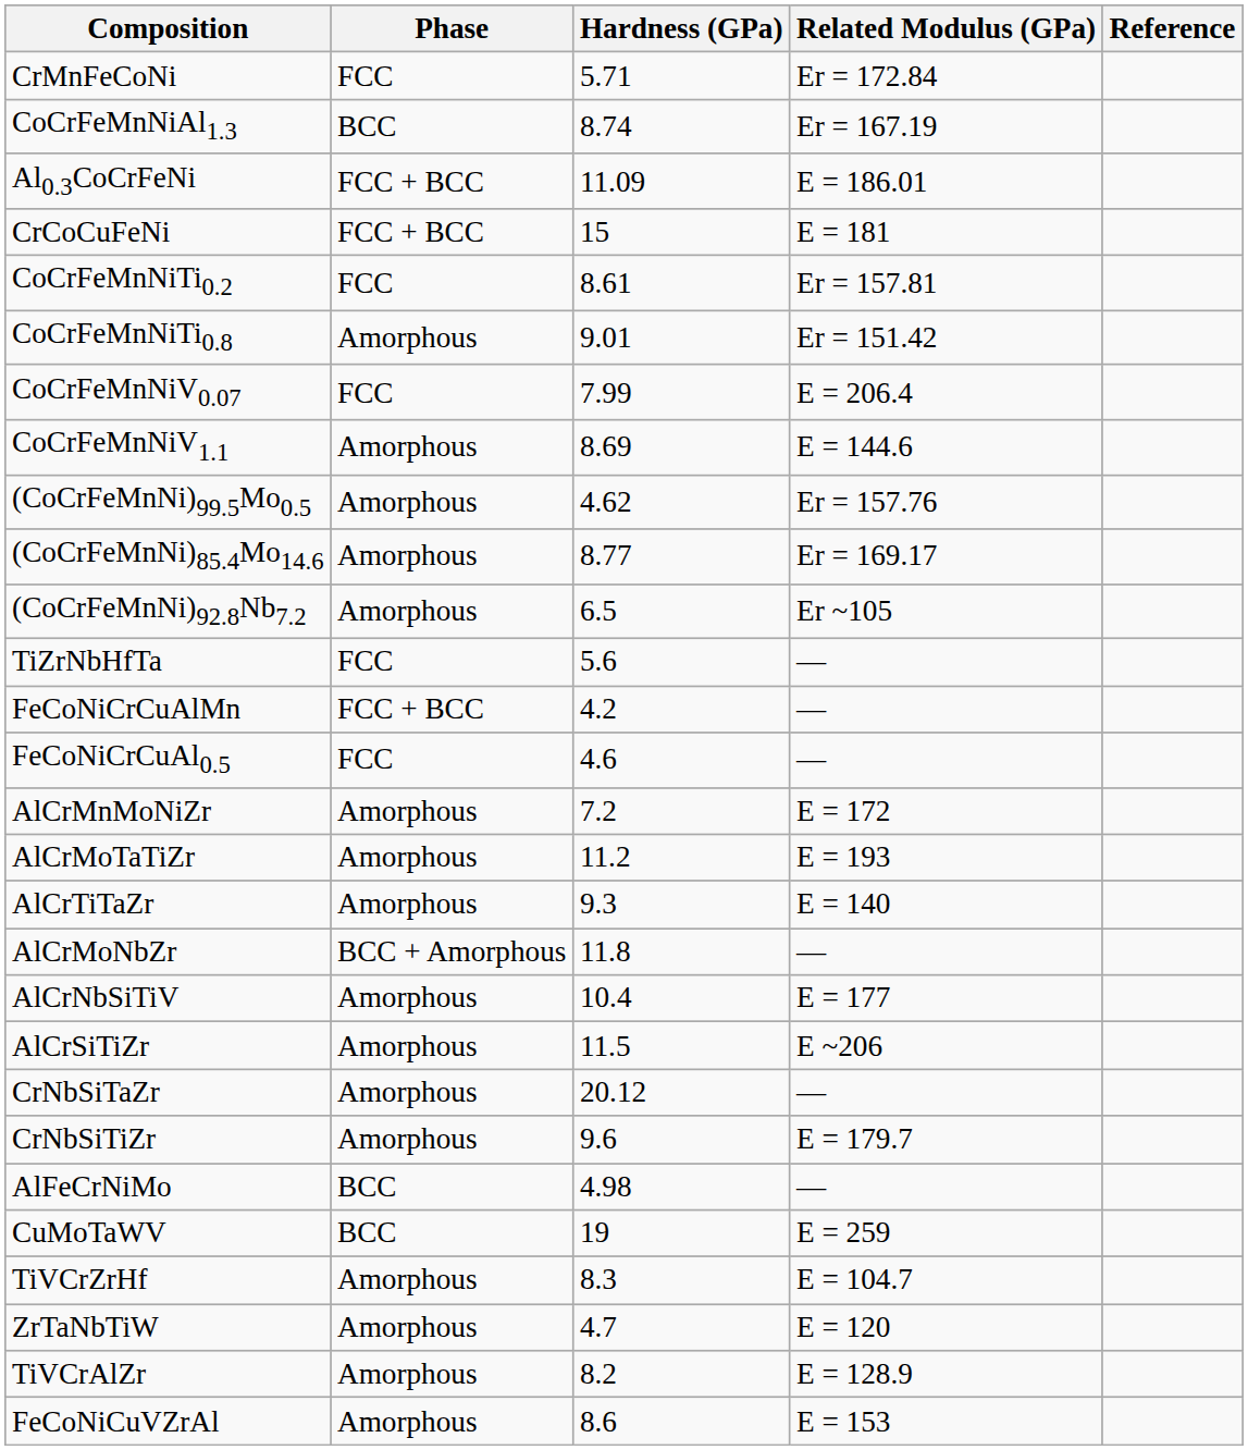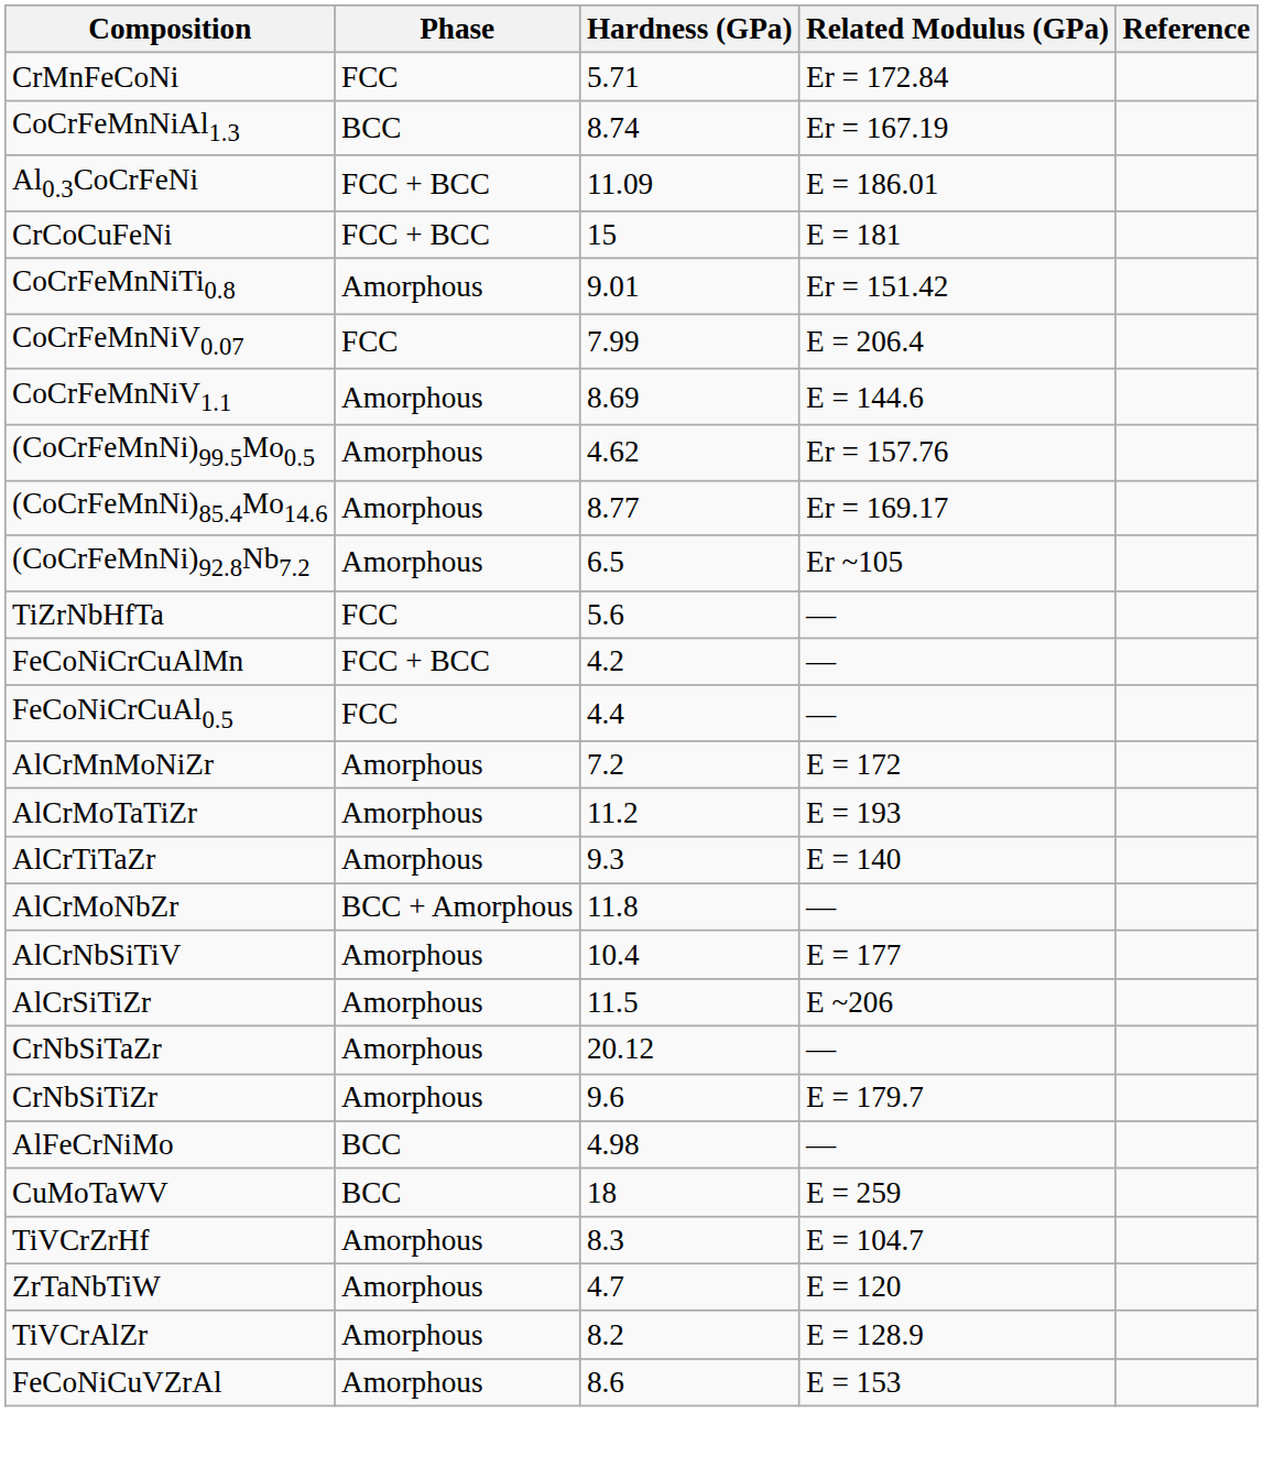- row: CoCrFeMnNiTi0.2 | FCC | 8.61 | Er = 157.81
FeCoNiCrCuAl0.5 | Hardness (GPa): 4.6 -> 4.4
CuMoTaWV | Hardness (GPa): 19 -> 18
